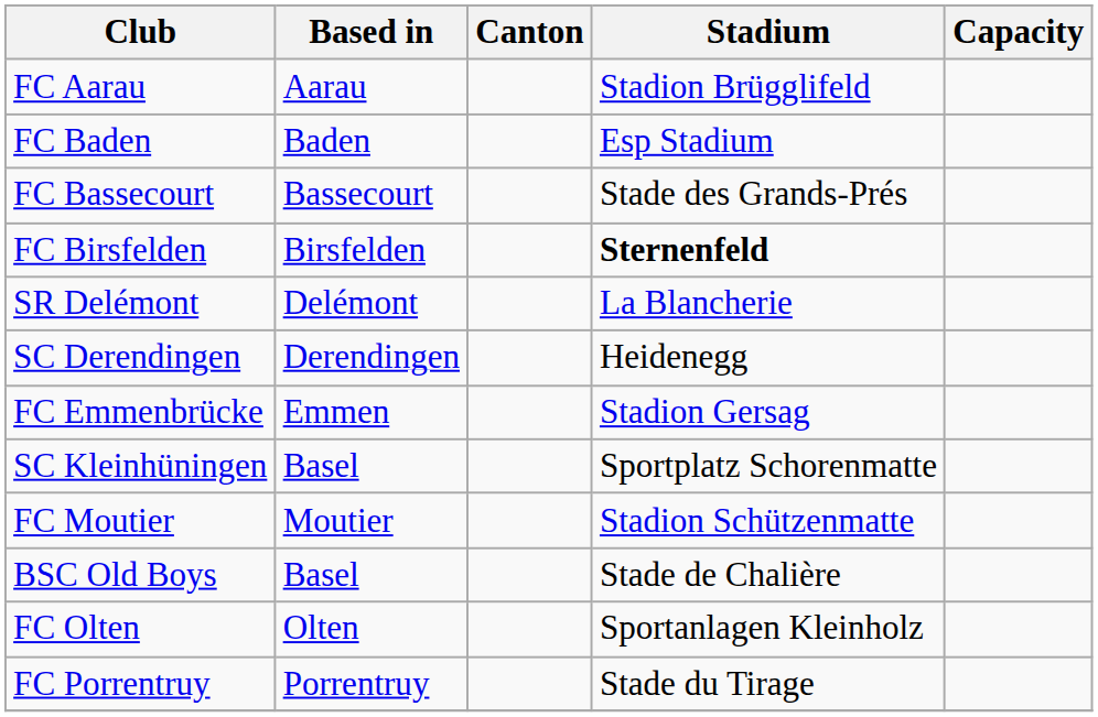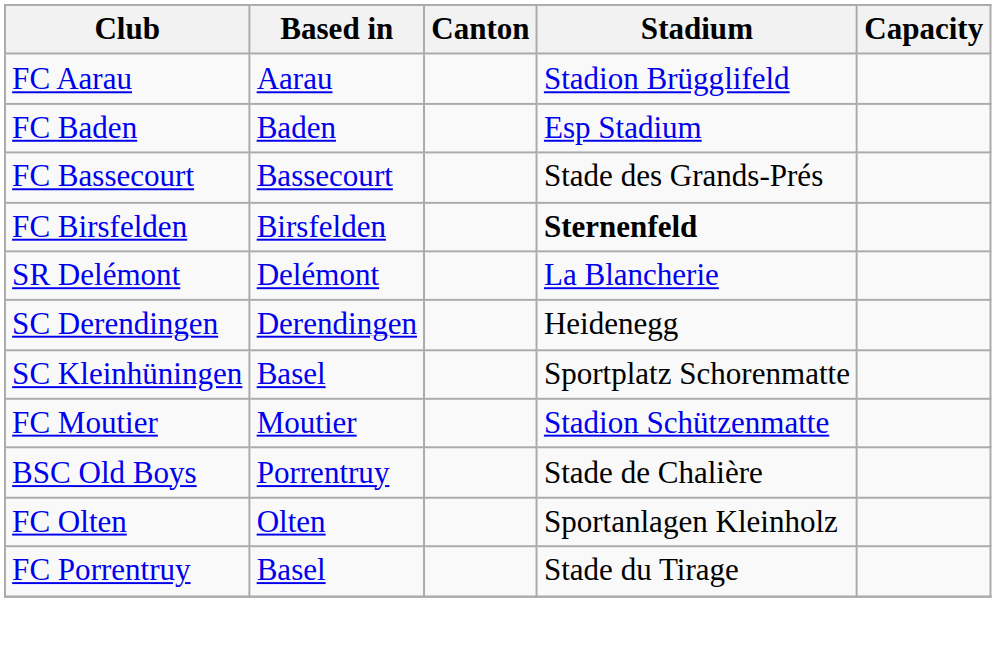- row: FC Emmenbrücke | Emmen | Stadion Gersag
BSC Old Boys | Based in: Basel -> Porrentruy
FC Porrentruy | Based in: Porrentruy -> Basel
